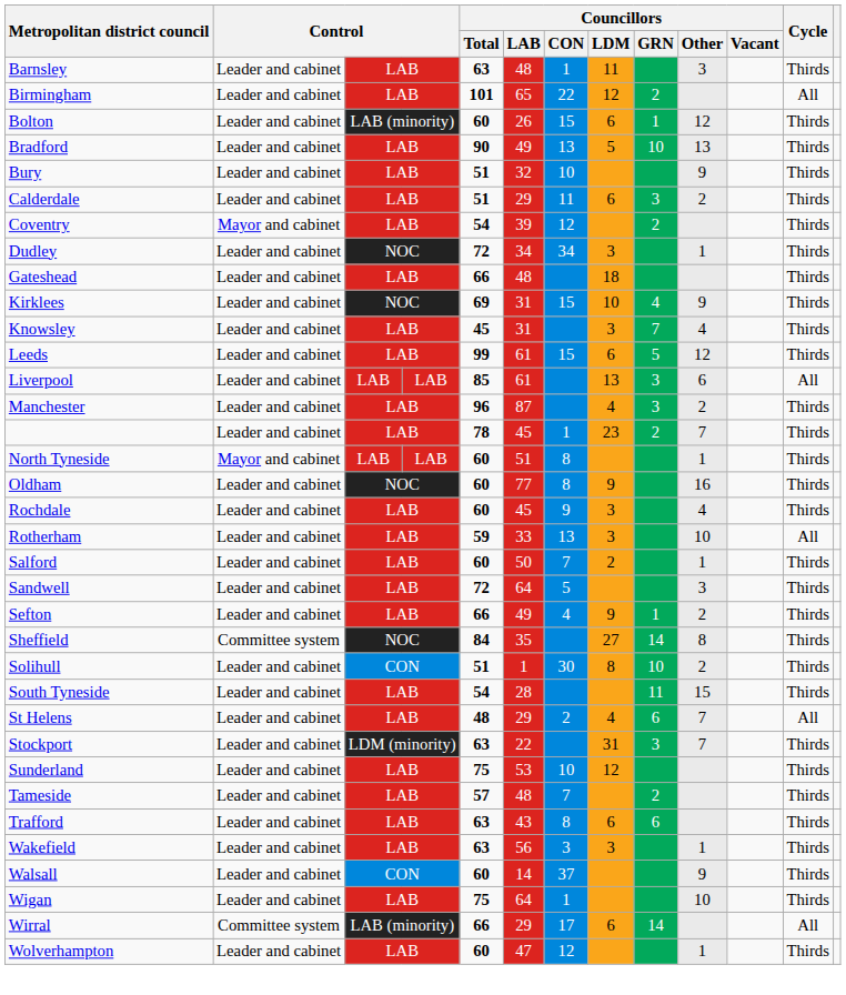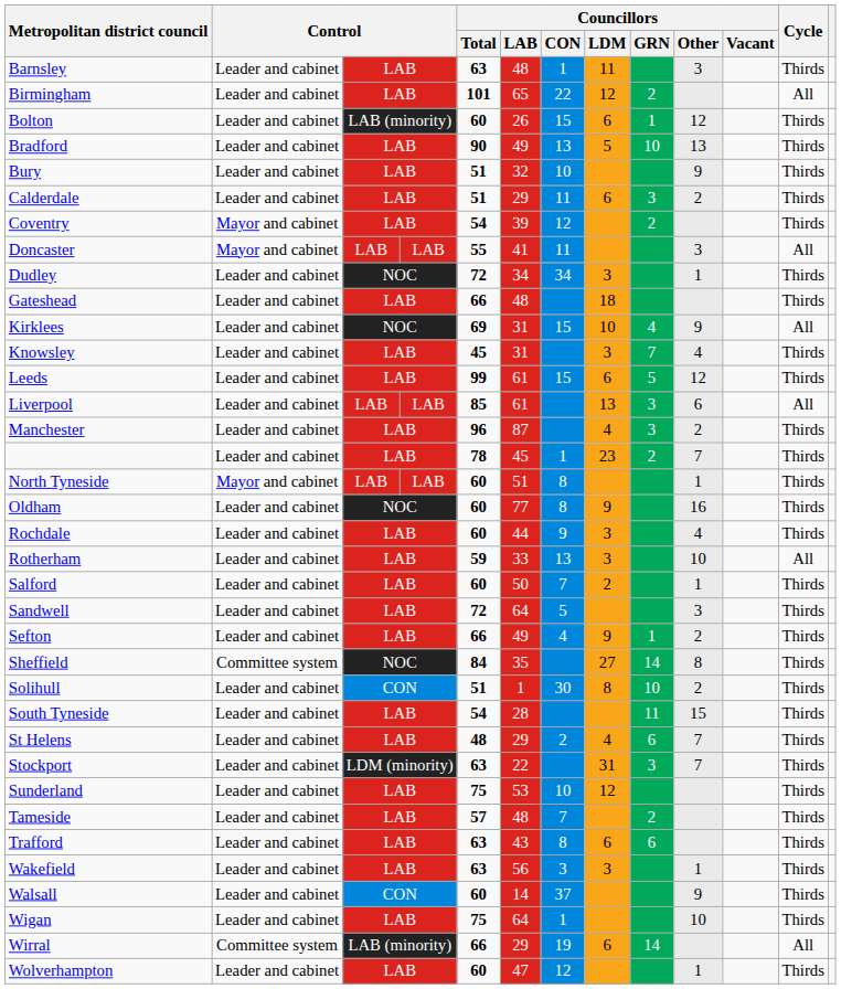+ row: Doncaster | Mayor and cabinet | LAB | LAB | 55 | 41 | 11 | 3 | All
Kirklees | Cycle: Thirds -> All
Rochdale | Councillors / LAB: 45 -> 44
St Helens | Cycle: All -> Thirds
Wirral | Councillors / CON: 17 -> 19
